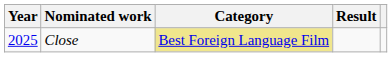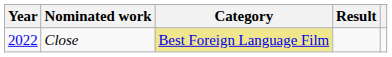Close | Year: 2025 -> 2022
